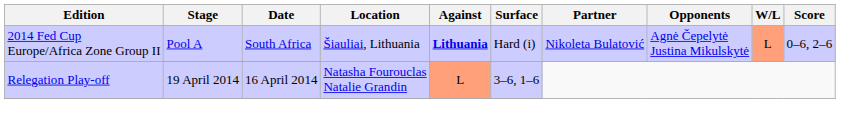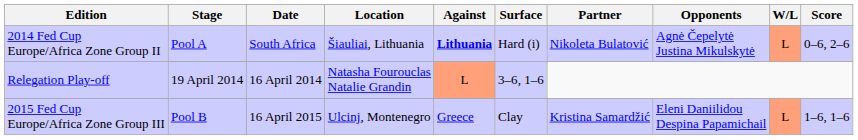+ row: 2015 Fed Cup Europe/Africa Zone Group III | Pool B | 16 April 2015 | Ulcinj, Montenegro | Greece | Clay | Kristina Samardžić | Eleni Daniilidou Despina Papamichail | L | 1–6, 1–6
